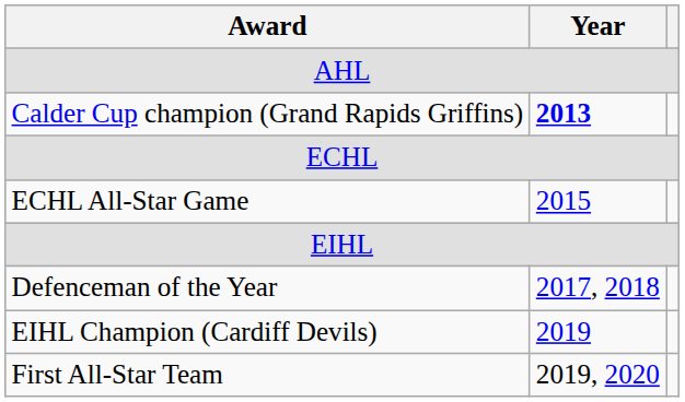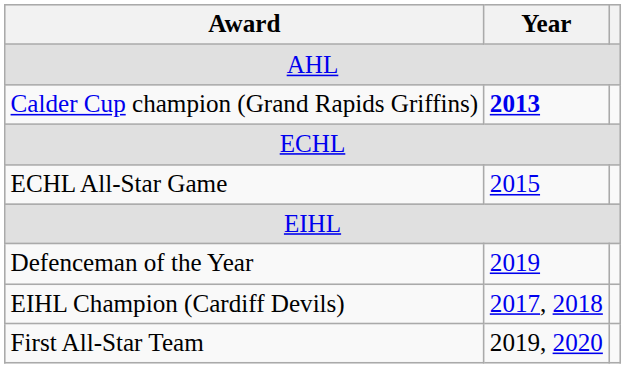Defenceman of the Year | Year: 2017, 2018 -> 2019
EIHL Champion (Cardiff Devils) | Year: 2019 -> 2017, 2018
